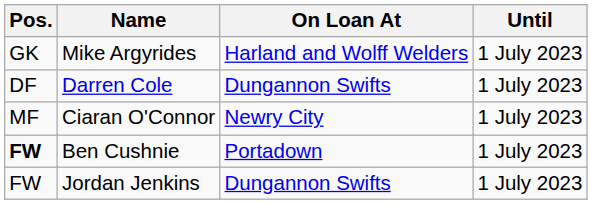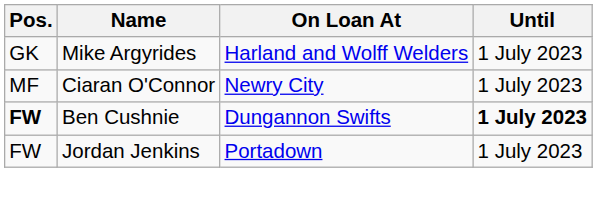- row: DF | Darren Cole | Dungannon Swifts | 1 July 2023
Ben Cushnie | On Loan At: Portadown -> Dungannon Swifts
Ben Cushnie | Until: normal -> bold
Jordan Jenkins | On Loan At: Dungannon Swifts -> Portadown
